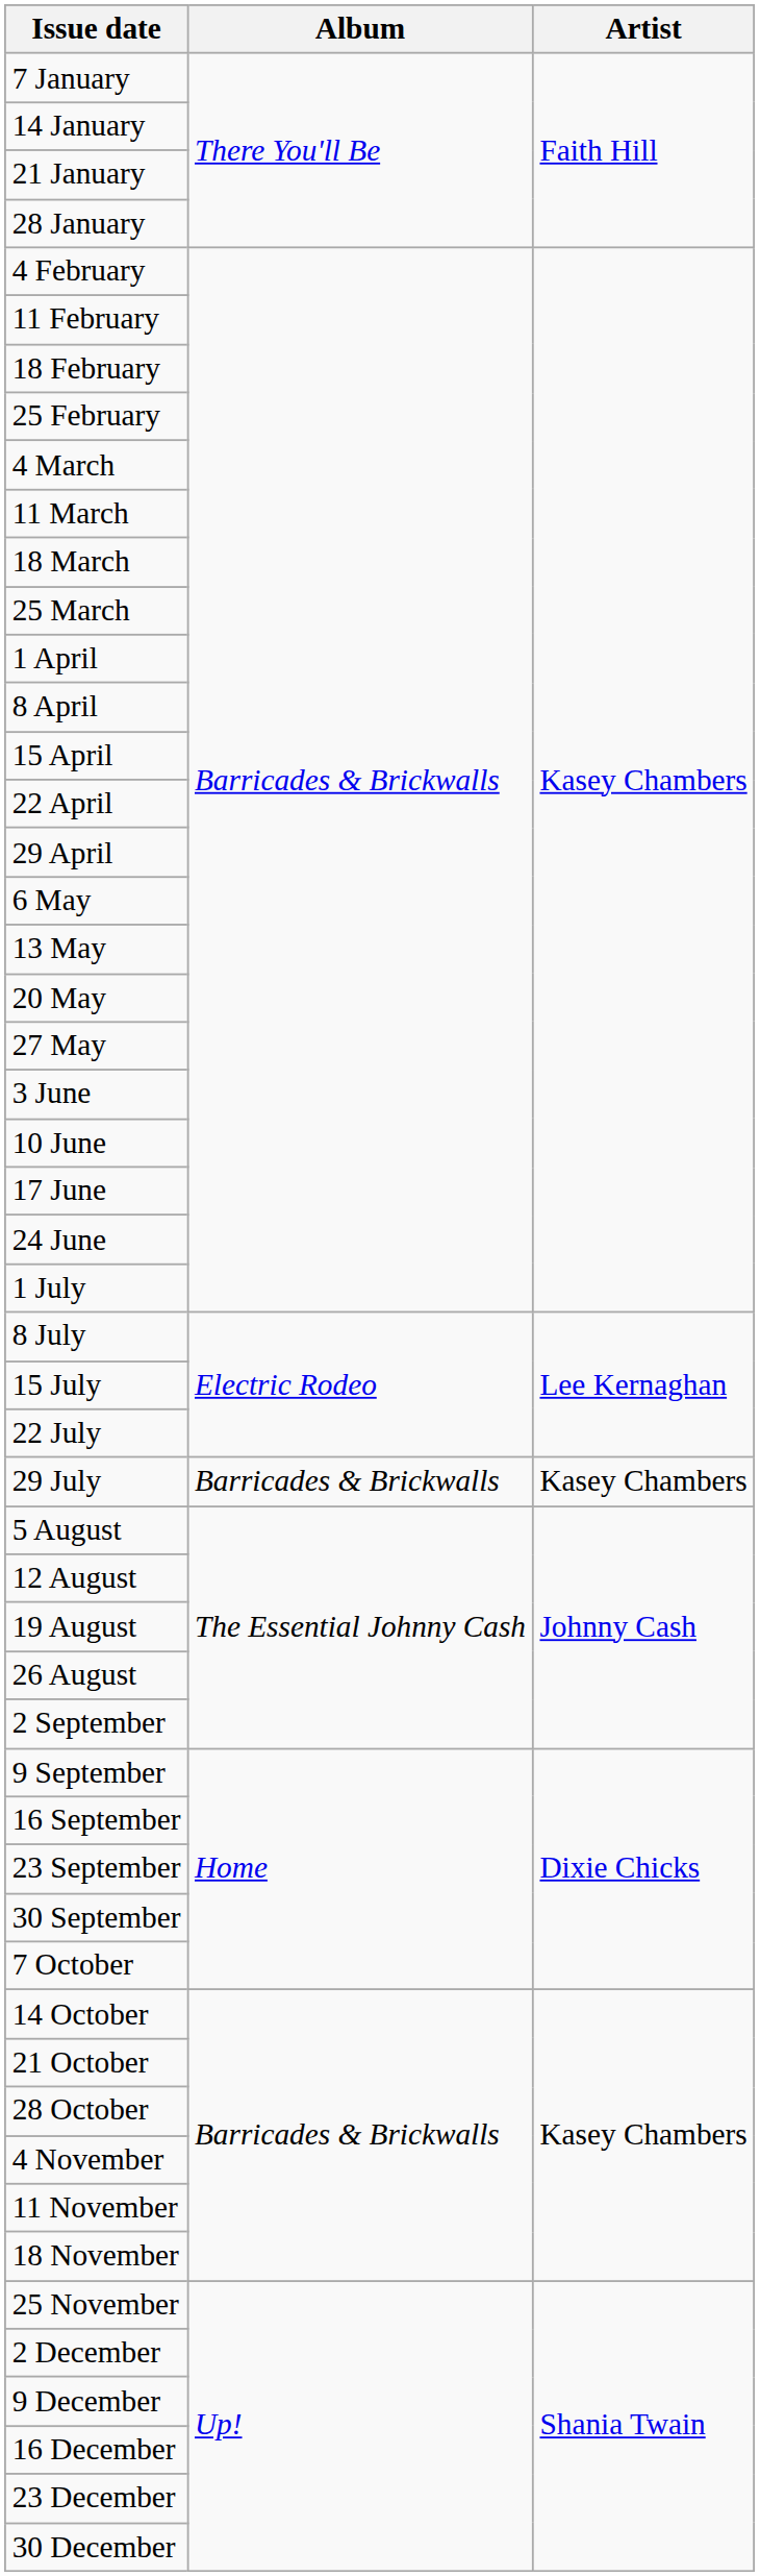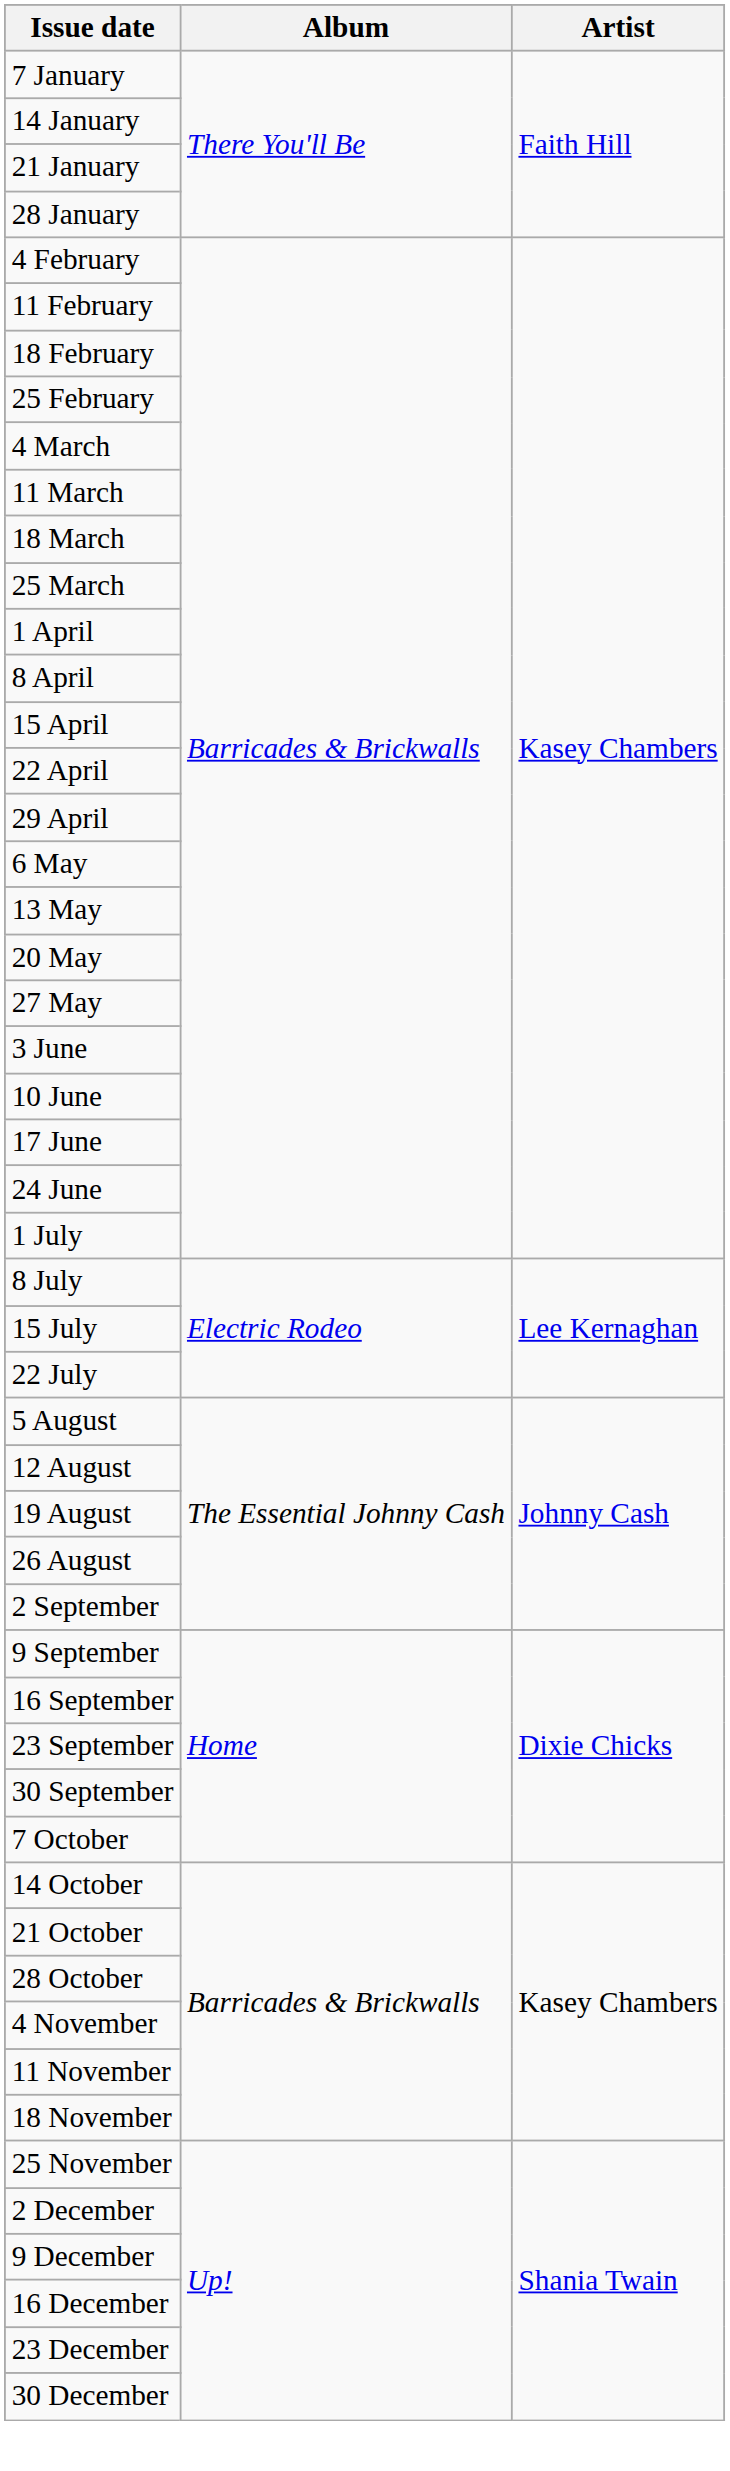- row: 29 July | Barricades & Brickwalls | Kasey Chambers
